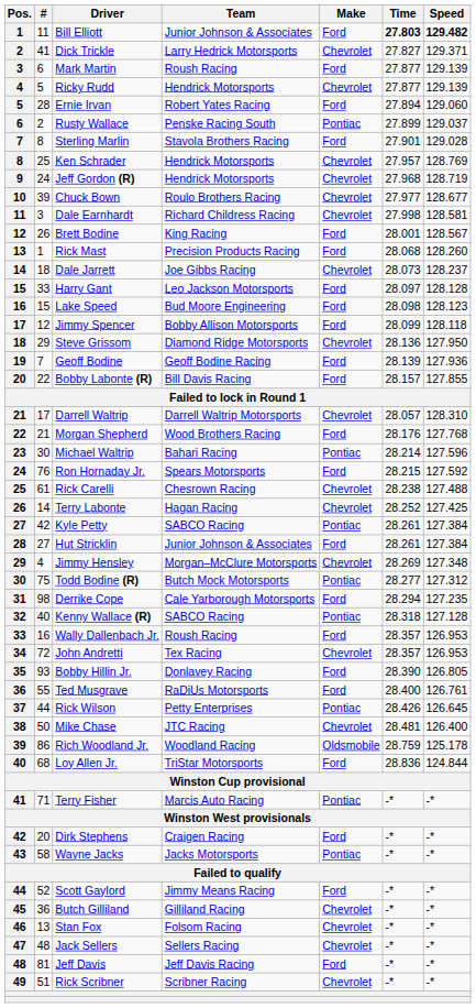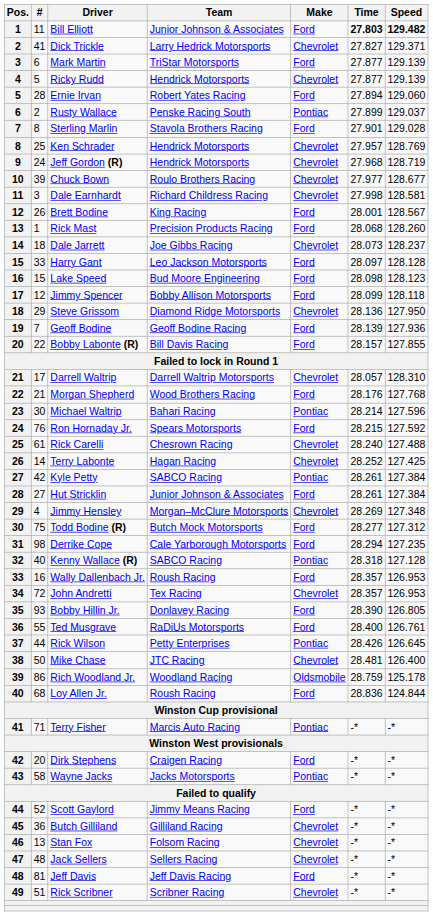Mark Martin | Team: Roush Racing -> TriStar Motorsports
Rick Carelli | Time: 28.238 -> 28.240
Todd Bodine (R) | Make: Pontiac -> Ford
Loy Allen Jr. | Team: TriStar Motorsports -> Roush Racing
